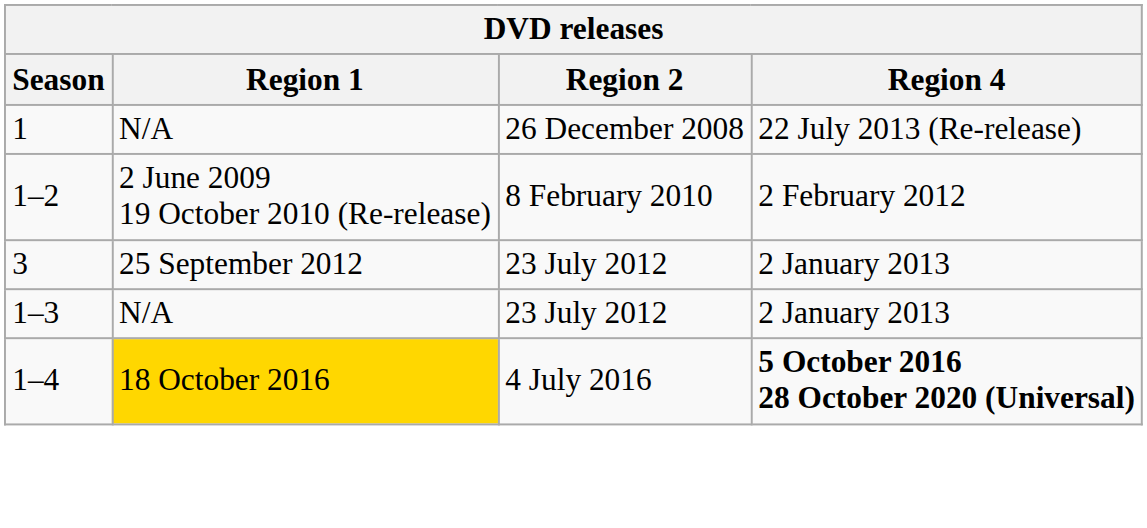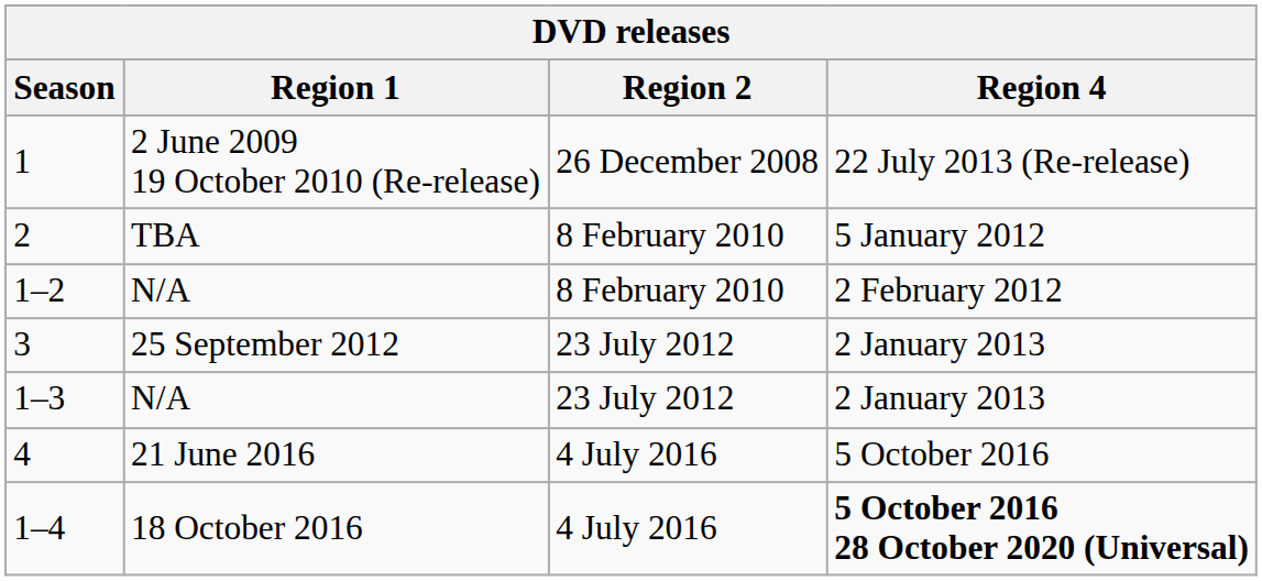1 | Region 1: N/A -> 2 June 2009 19 October 2010 (Re-release)
+ row: 2 | TBA | 8 February 2010 | 5 January 2012
1–2 | Region 1: 2 June 2009 19 October 2010 (Re-release) -> N/A
+ row: 4 | 21 June 2016 | 4 July 2016 | 5 October 2016
1–4 | Region 1: gold background -> no background
